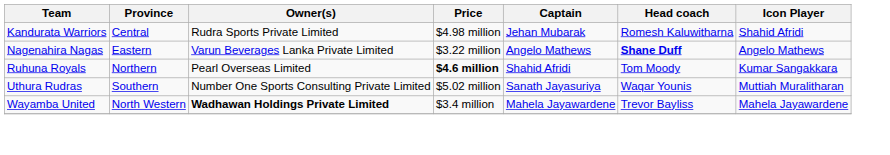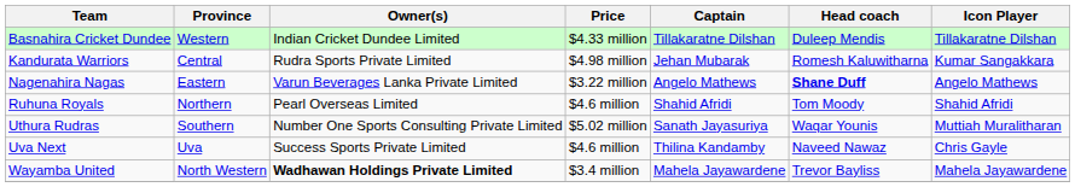+ row: Basnahira Cricket Dundee | Western | Indian Cricket Dundee Limited | $4.33 million | Tillakaratne Dilshan | Duleep Mendis | Tillakaratne Dilshan
Kandurata Warriors | Icon Player: Shahid Afridi -> Kumar Sangakkara
Ruhuna Royals | Price: bold -> normal
Ruhuna Royals | Icon Player: Kumar Sangakkara -> Shahid Afridi
+ row: Uva Next | Uva | Success Sports Private Limited | $4.6 million | Thilina Kandamby | Naveed Nawaz | Chris Gayle
